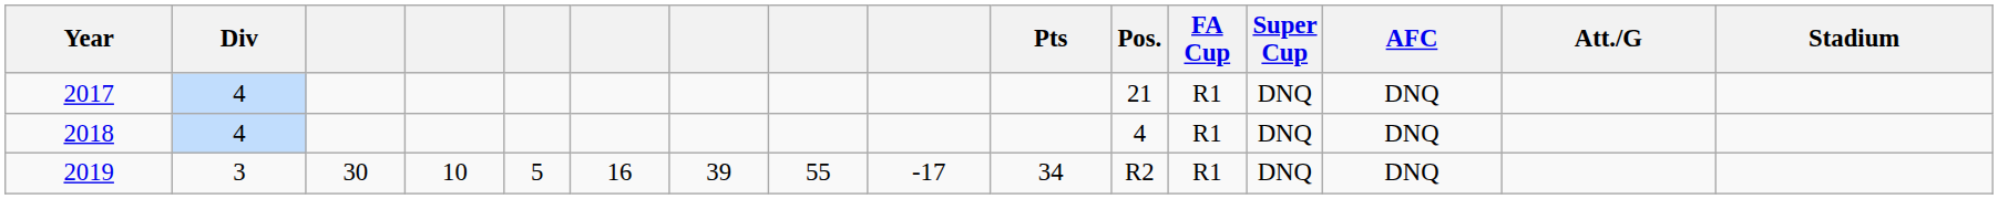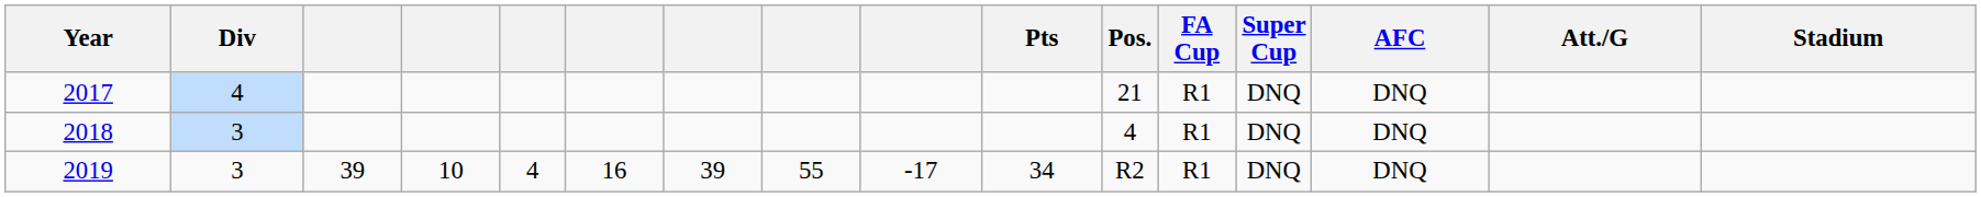2018 | Div: 4 -> 3
2019 | column 3: 30 -> 39
2019 | column 5: 5 -> 4
